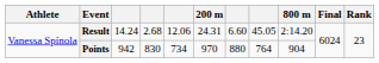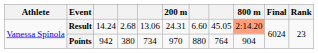Result | column 5: 12.06 -> 13.06
Result | 800 m: no background -> lightsalmon background
Points | column 4: 830 -> 380
